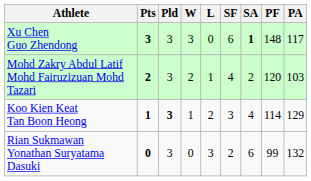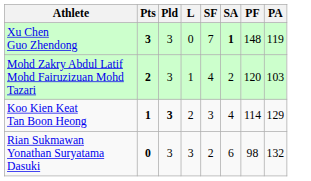- column: W | 3 | 2 | 1 | 0
Xu Chen Guo Zhendong | SF: 6 -> 7
Xu Chen Guo Zhendong | PA: 117 -> 119
Rian Sukmawan Yonathan Suryatama Dasuki | PF: 99 -> 98
